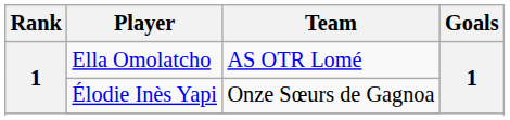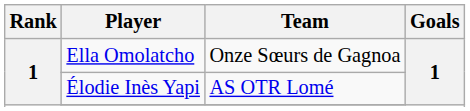Ella Omolatcho | Team: AS OTR Lomé -> Onze Sœurs de Gagnoa
Élodie Inès Yapi | Team: Onze Sœurs de Gagnoa -> AS OTR Lomé
